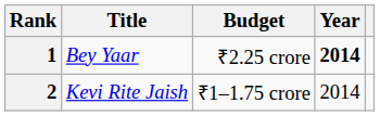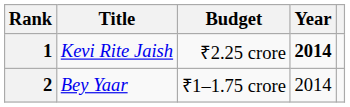1 | Title: Bey Yaar -> Kevi Rite Jaish
2 | Title: Kevi Rite Jaish -> Bey Yaar
